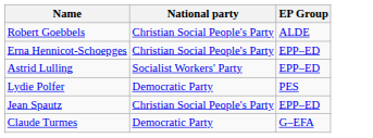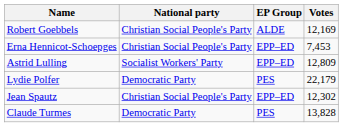+ column: Votes | 12,169 | 7,453 | 12,809 | 22,179 | 12,302 | 13,828
Claude Turmes | EP Group: G–EFA -> PES
